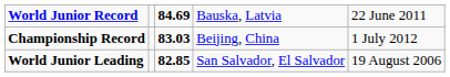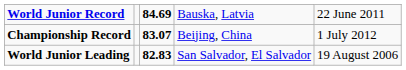Championship Record | column 3: 83.03 -> 83.07
World Junior Leading | column 3: 82.85 -> 82.83
